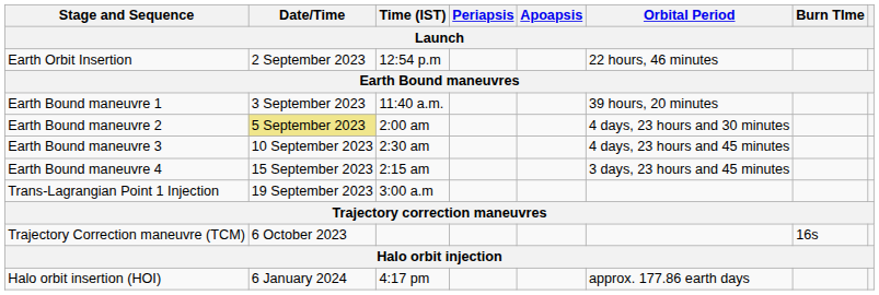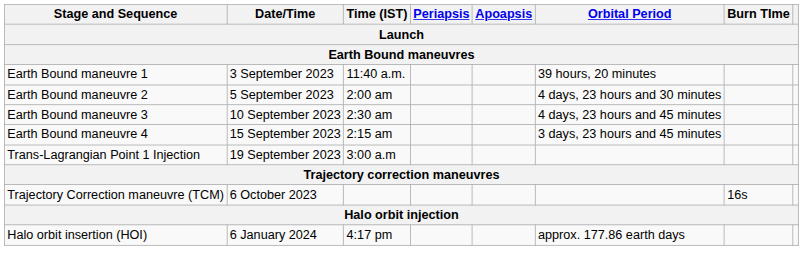- row: Earth Orbit Insertion | 2 September 2023 | 12:54 p.m | 22 hours, 46 minutes
Earth Bound maneuvre 2 | Date/Time: khaki background -> no background
